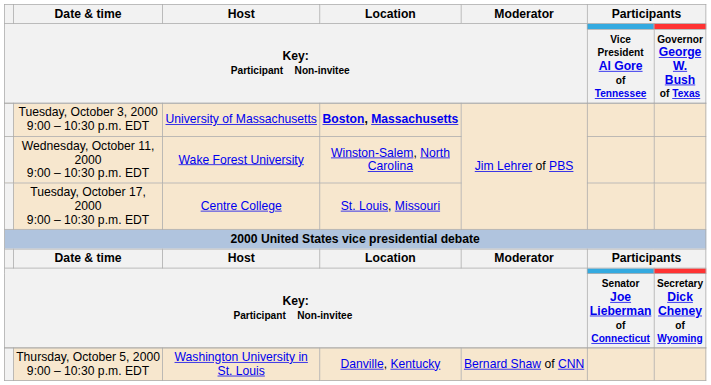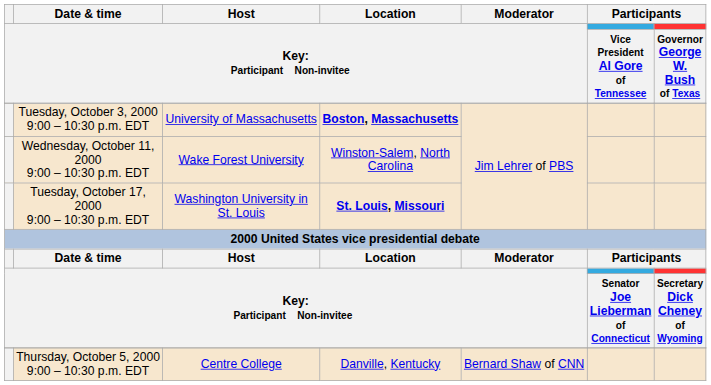Tuesday, October 17, 2000 9:00 – 10:30 p.m. EDT | column 3: Centre College -> Washington University in St. Louis
Tuesday, October 17, 2000 9:00 – 10:30 p.m. EDT | column 4: normal -> bold
Thursday, October 5, 2000 9:00 – 10:30 p.m. EDT | column 3: Washington University in St. Louis -> Centre College
